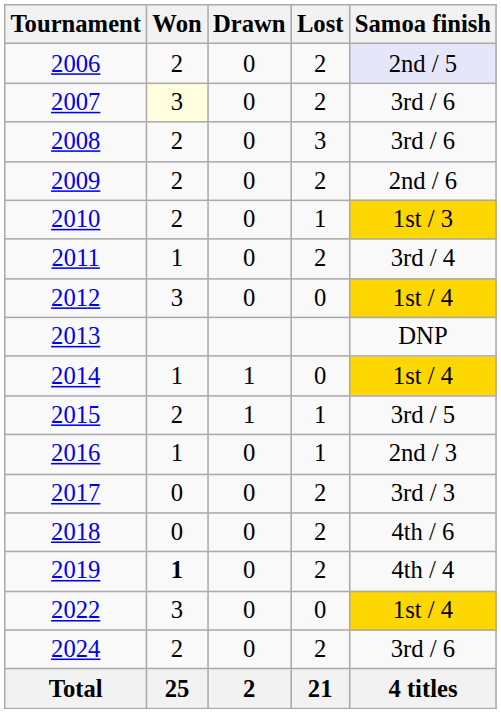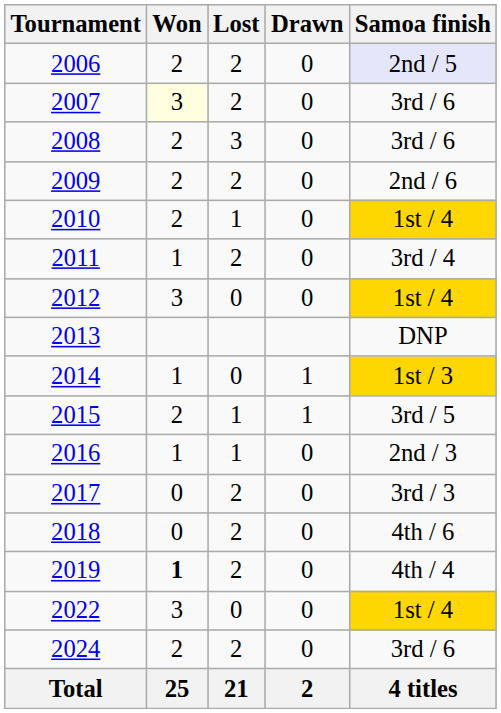columns swapped: Drawn <-> Lost
2010 | Samoa finish: 1st / 3 -> 1st / 4
2014 | Samoa finish: 1st / 4 -> 1st / 3
